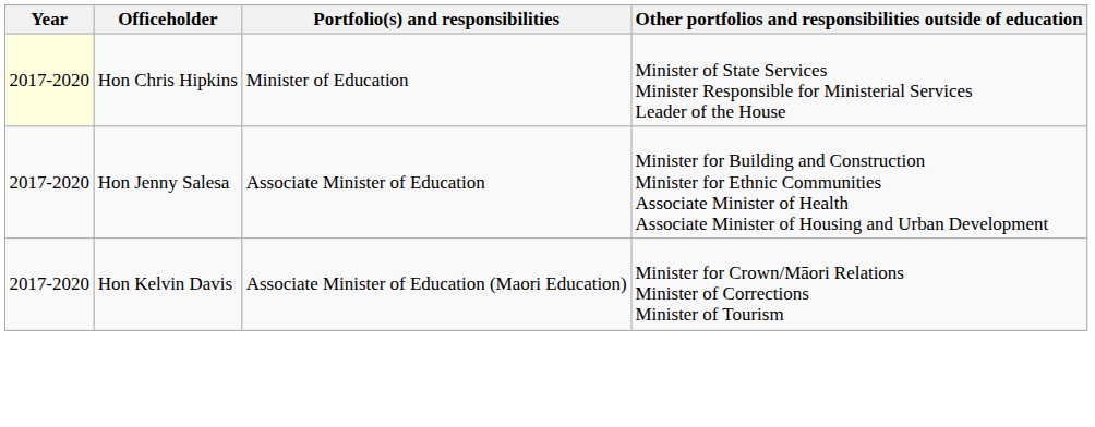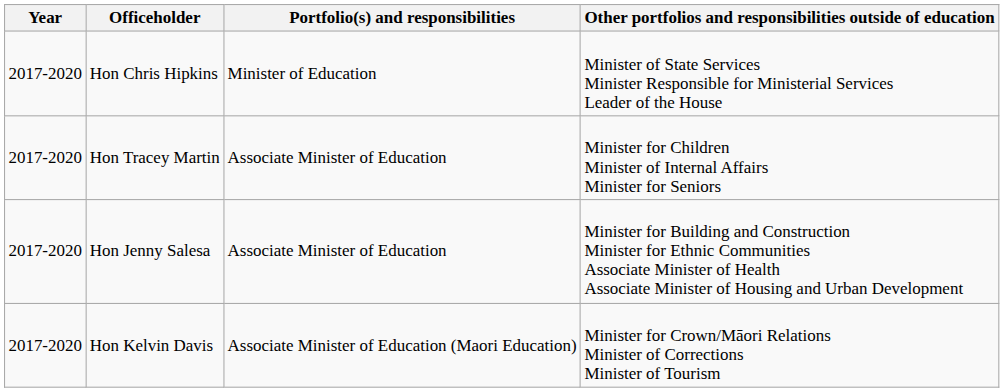Hon Chris Hipkins | Year: lightyellow background -> no background
+ row: 2017-2020 | Hon Tracey Martin | Associate Minister of Education | Minister for Children Minister of Internal Affairs Minister for Seniors
